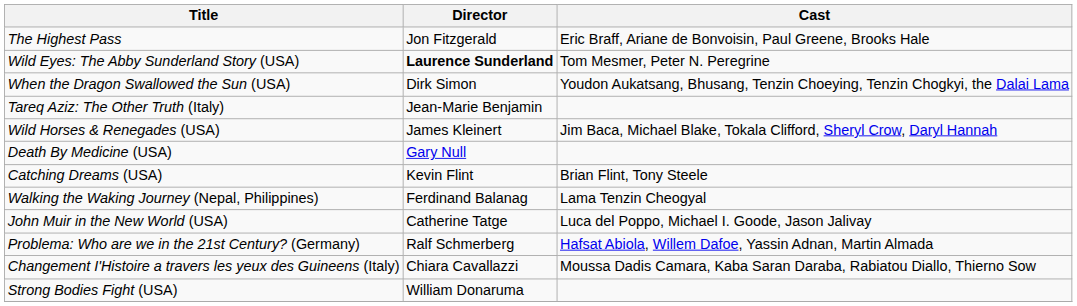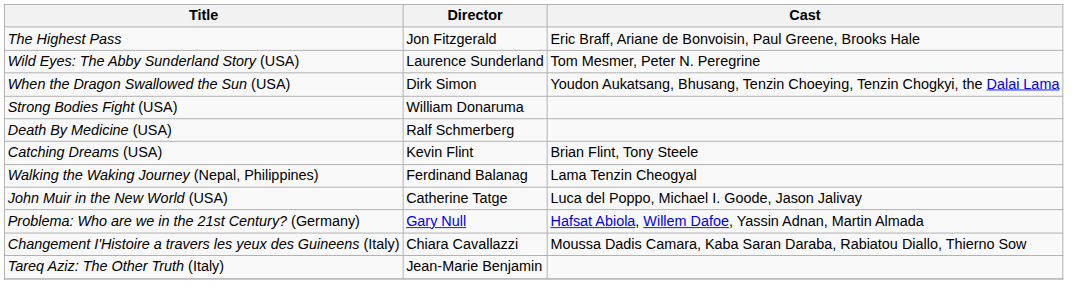Wild Eyes: The Abby Sunderland Story (USA) | Director: bold -> normal
rows swapped: Tareq Aziz: The Other Truth (Italy) <-> Strong Bodies Fight (USA)
- row: Wild Horses & Renegades (USA) | James Kleinert | Jim Baca, Michael Blake, Tokala Clifford, Sheryl Crow, Daryl Hannah
Death By Medicine (USA) | Director: Gary Null -> Ralf Schmerberg
Problema: Who are we in the 21st Century? (Germany) | Director: Ralf Schmerberg -> Gary Null
